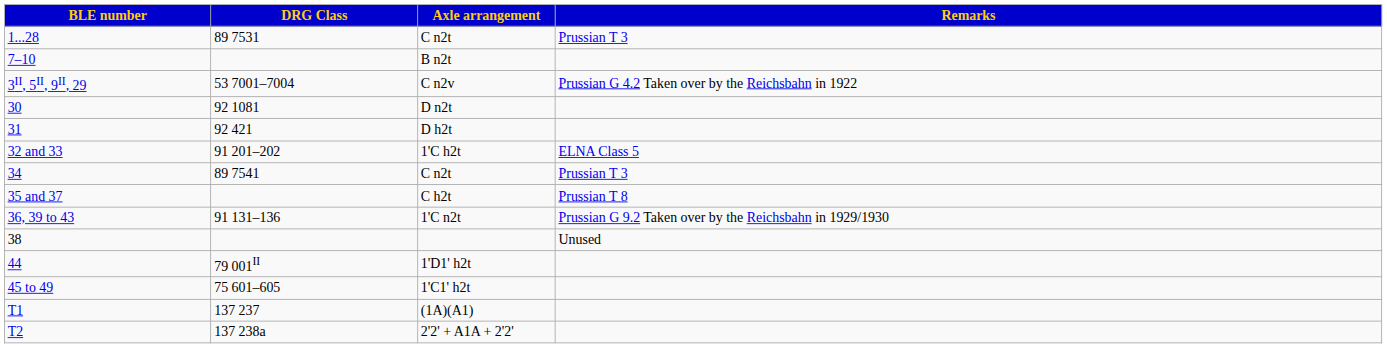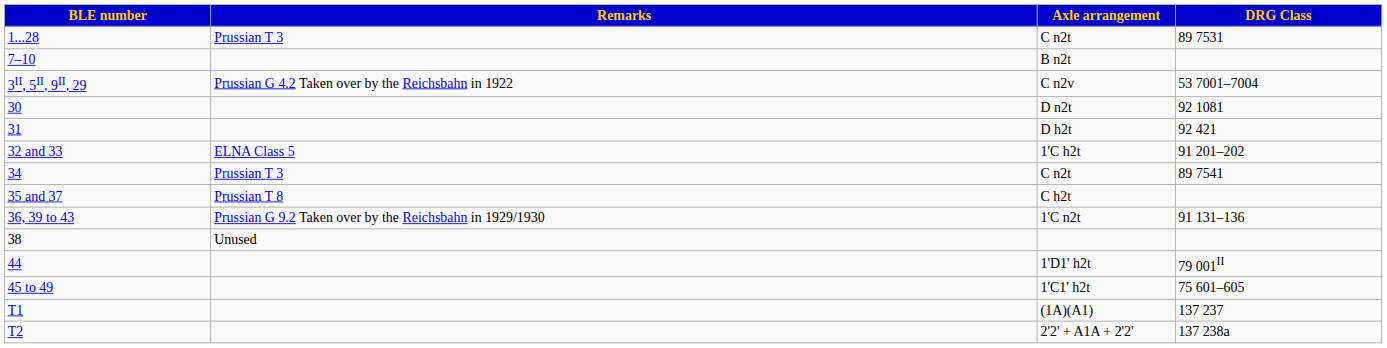columns swapped: DRG Class <-> Remarks
